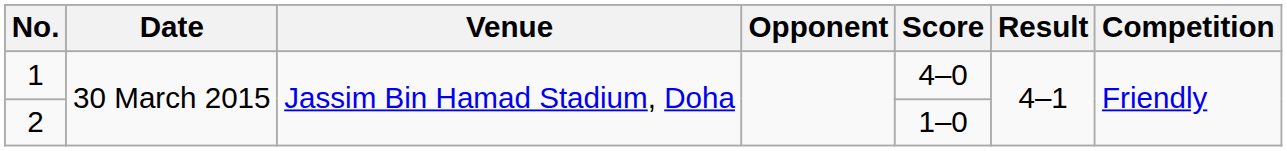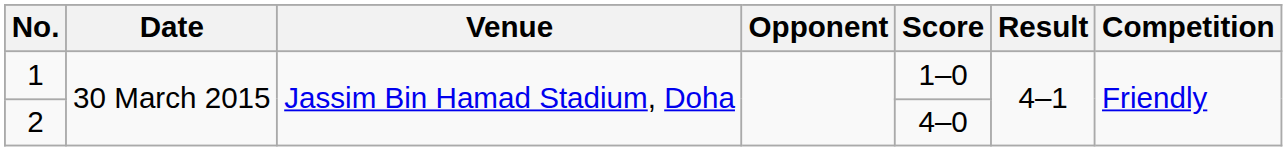1 | Score: 4–0 -> 1–0
2 | Score: 1–0 -> 4–0
